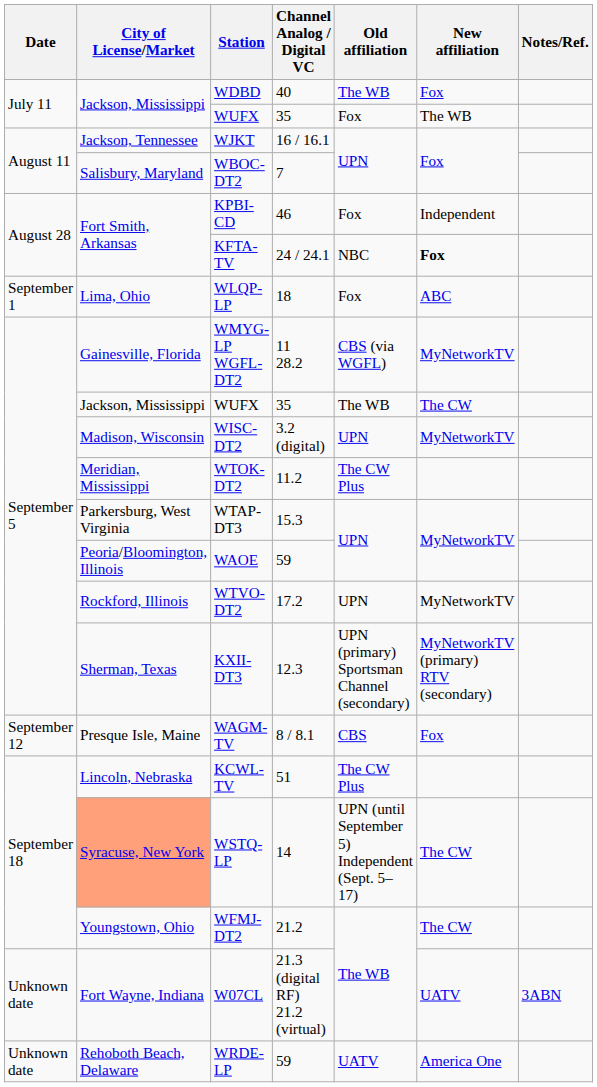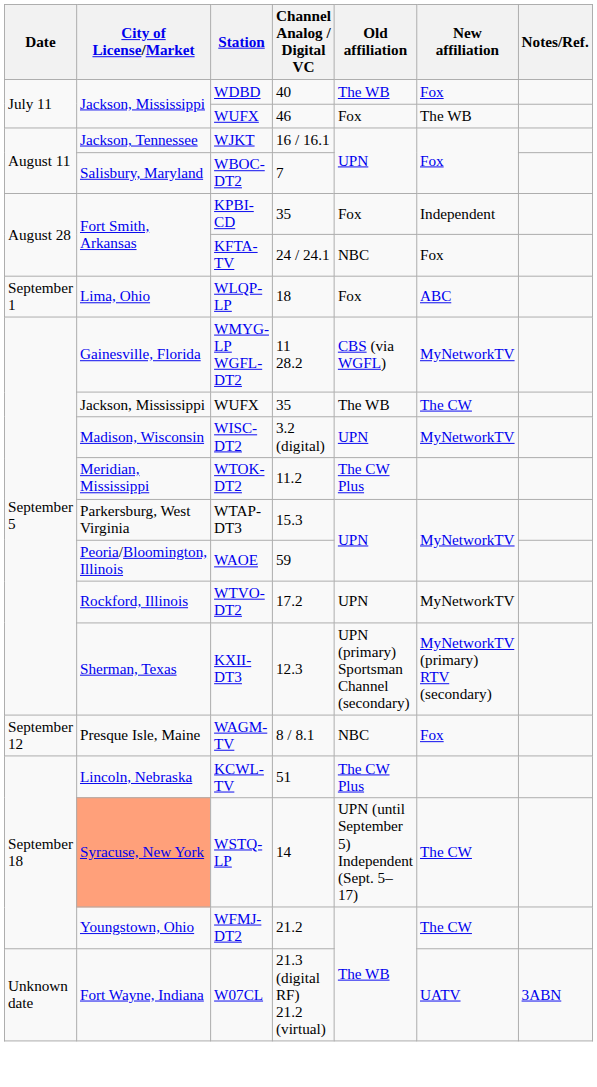July 11 / WUFX | Channel Analog / Digital VC: 35 -> 46
KPBI-CD | Channel Analog / Digital VC: 46 -> 35
KFTA-TV | New affiliation: bold -> normal
WAGM-TV | Old affiliation: CBS -> NBC
- row: Unknown date | Rehoboth Beach, Delaware | WRDE-LP | 59 | UATV | America One
